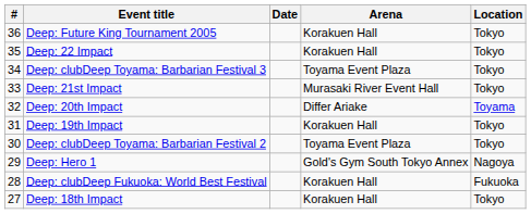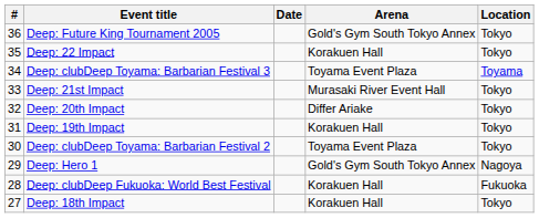Deep: Future King Tournament 2005 | Arena: Korakuen Hall -> Gold's Gym South Tokyo Annex
Deep: clubDeep Toyama: Barbarian Festival 3 | Location: Tokyo -> Toyama
Deep: 20th Impact | Location: Toyama -> Tokyo
